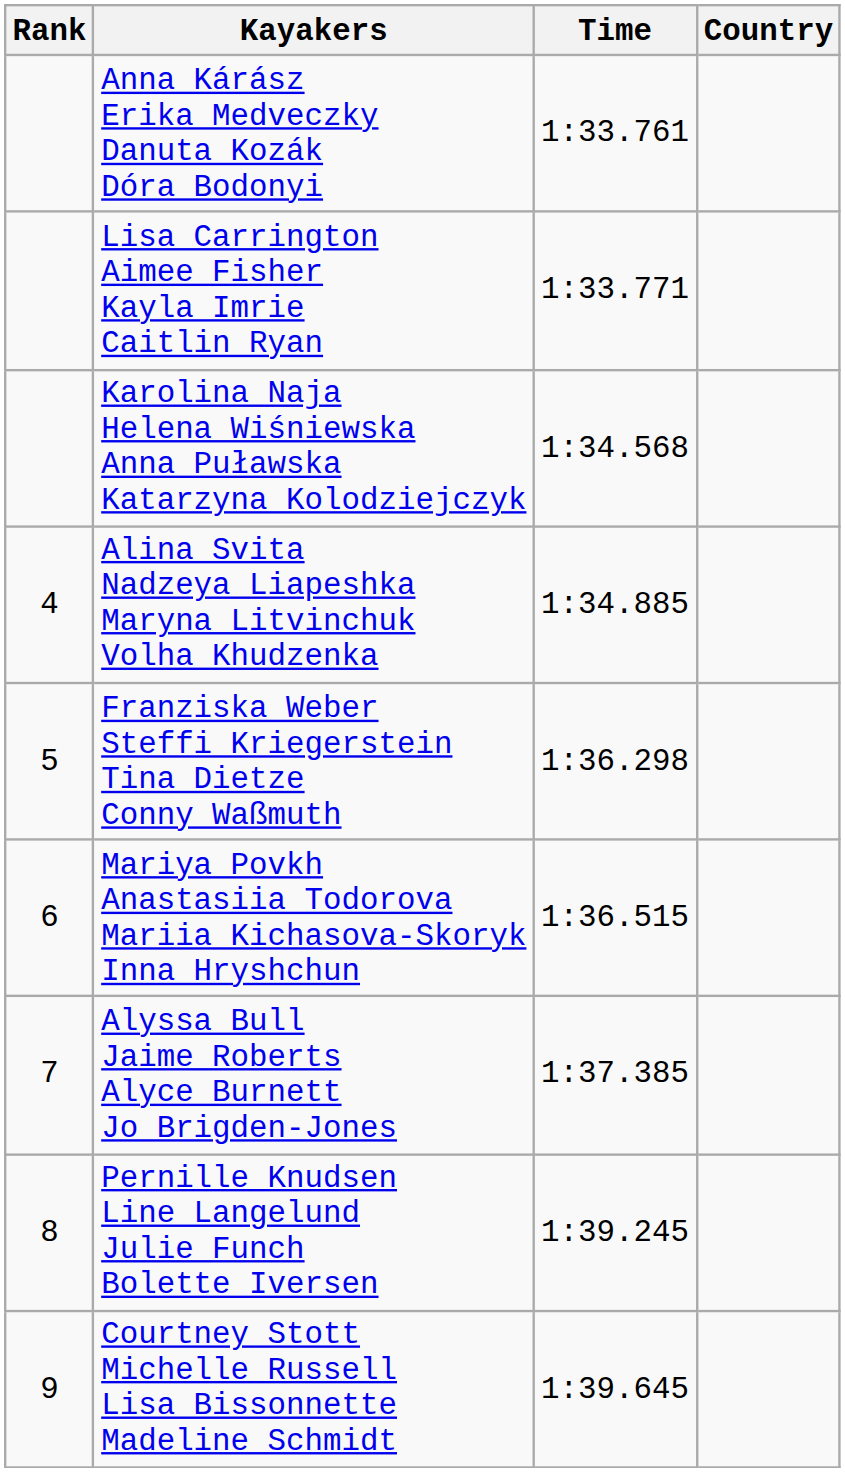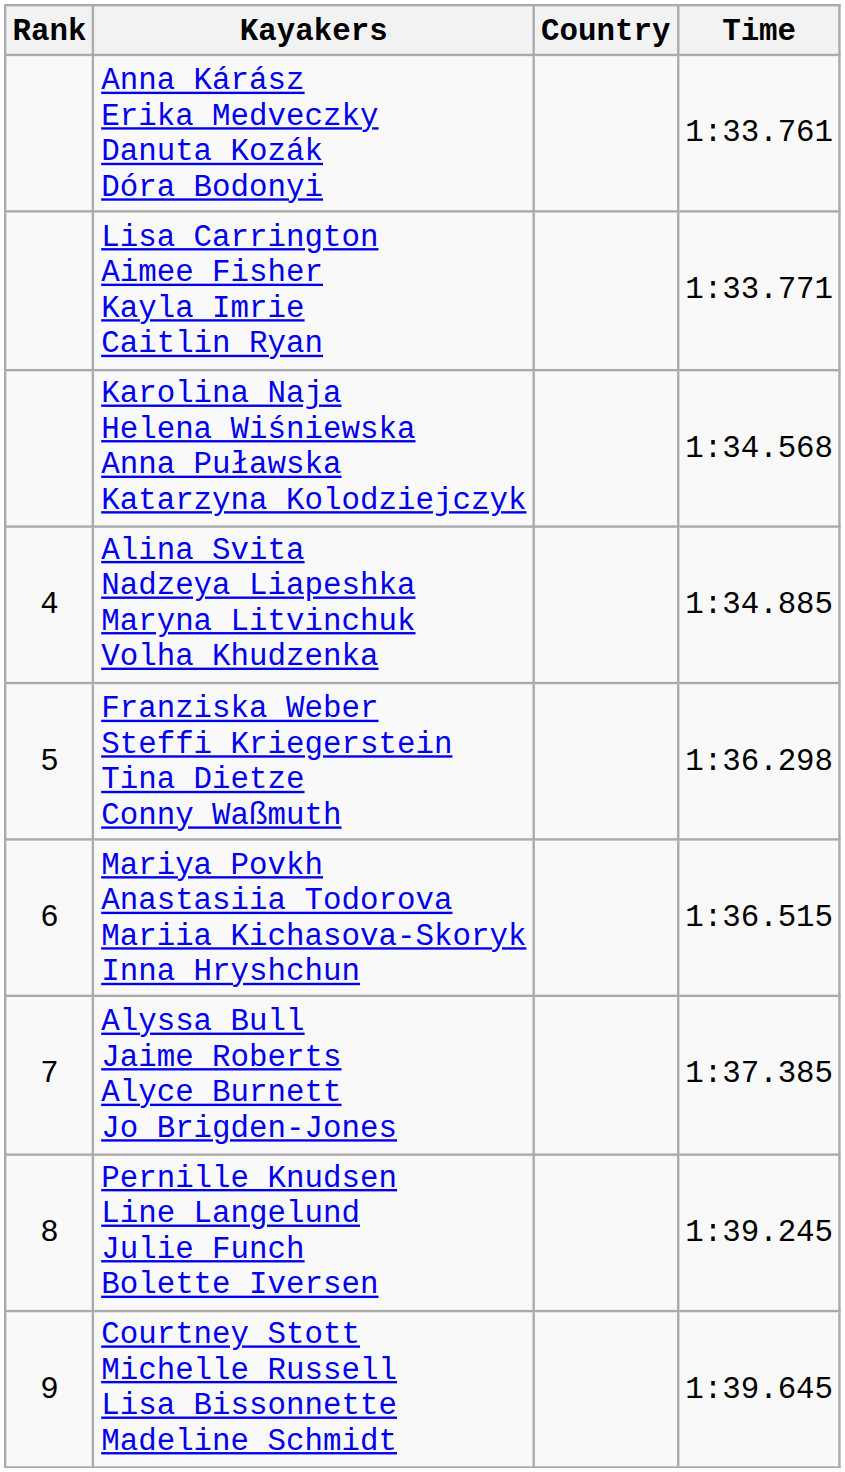columns swapped: Country <-> Time
